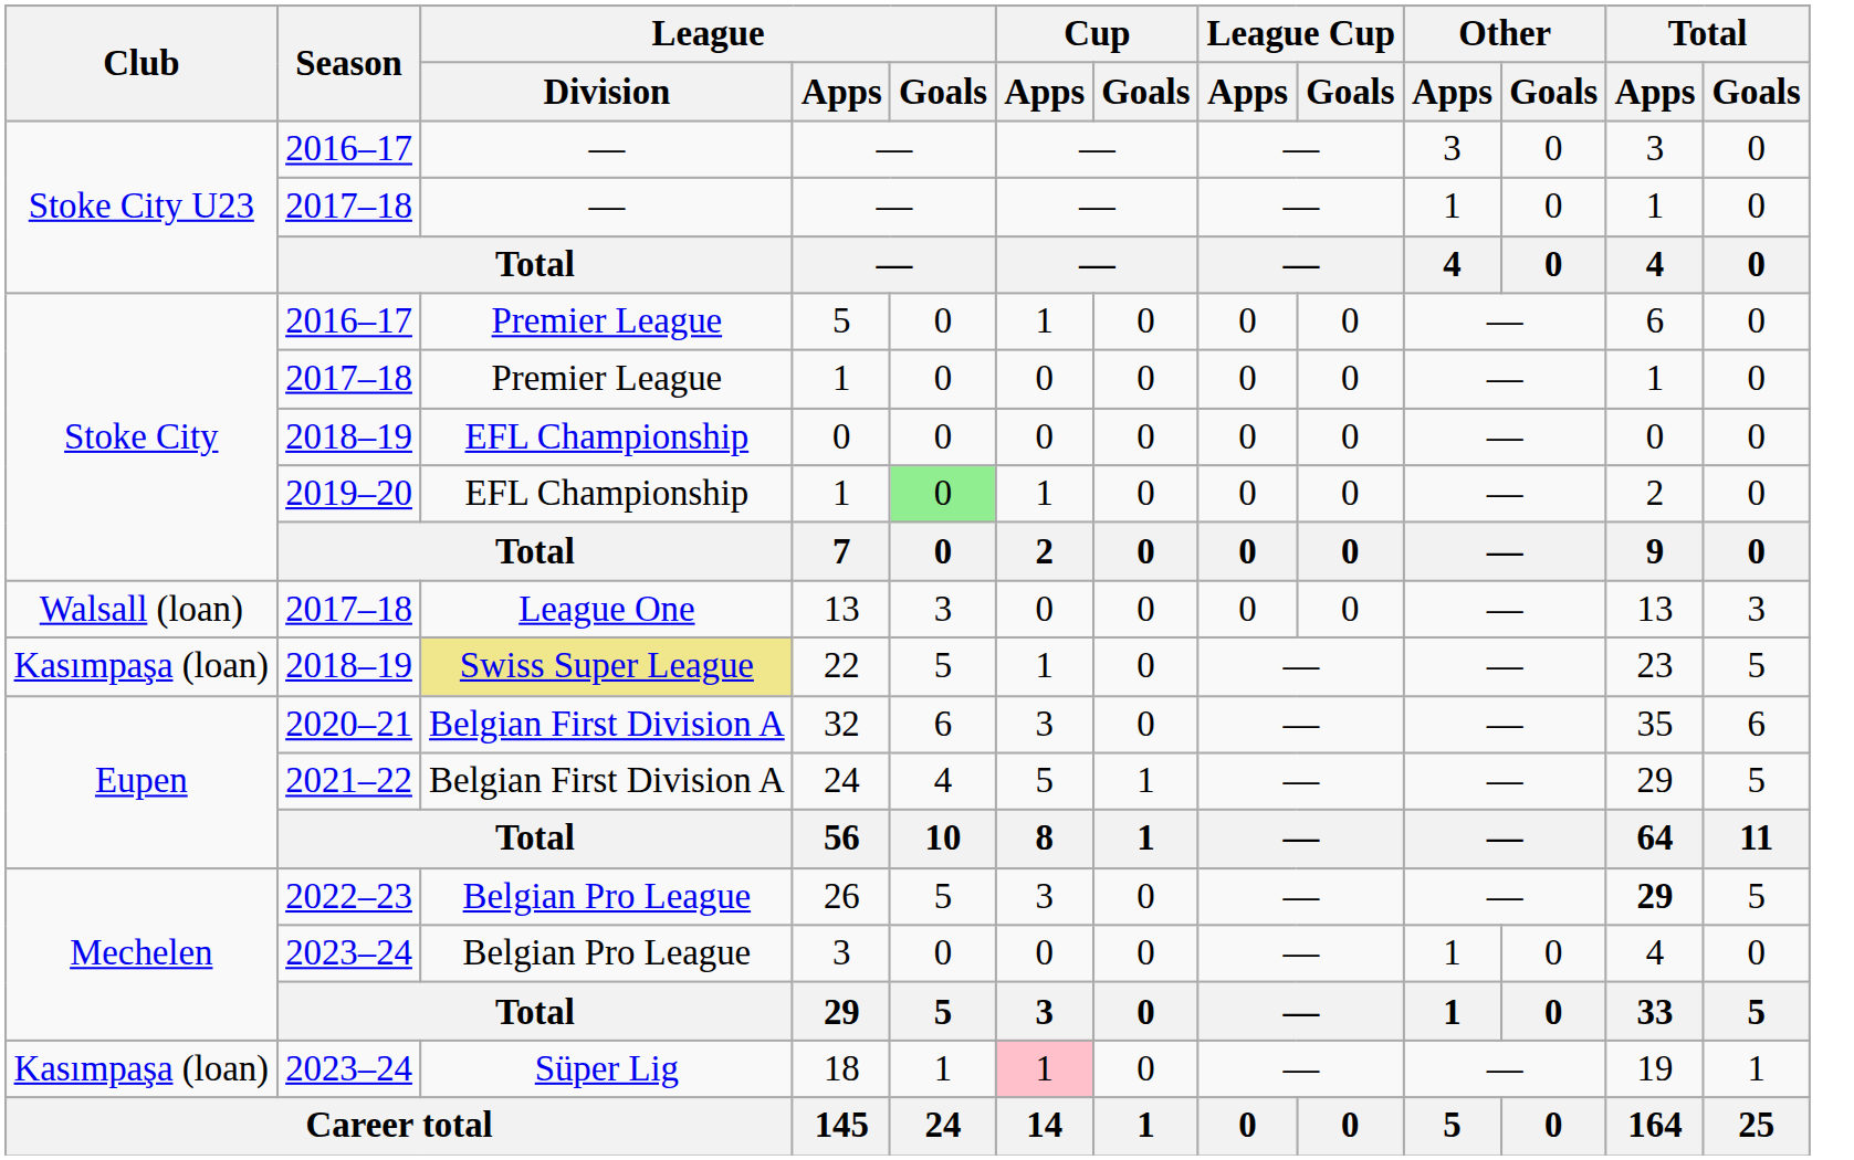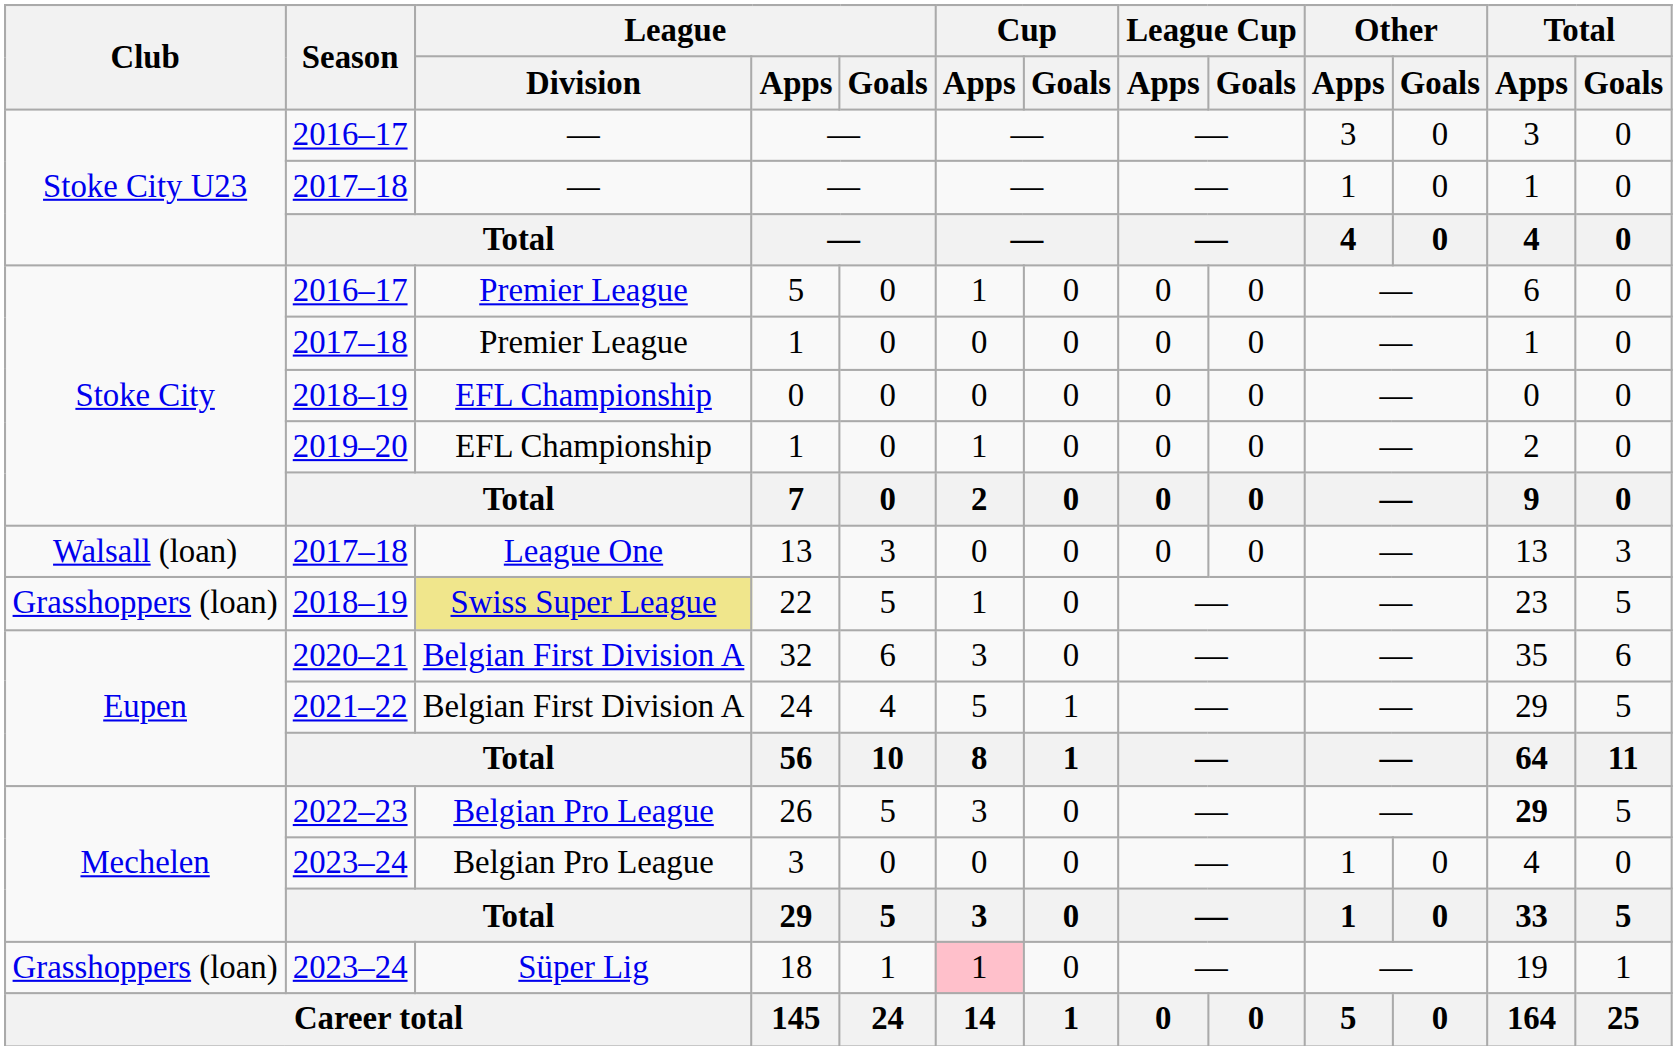2019–20 / 1 | League / Goals: lightgreen background -> no background
22 | Club: Kasımpaşa (loan) -> Grasshoppers (loan)
18 | Club: Kasımpaşa (loan) -> Grasshoppers (loan)
